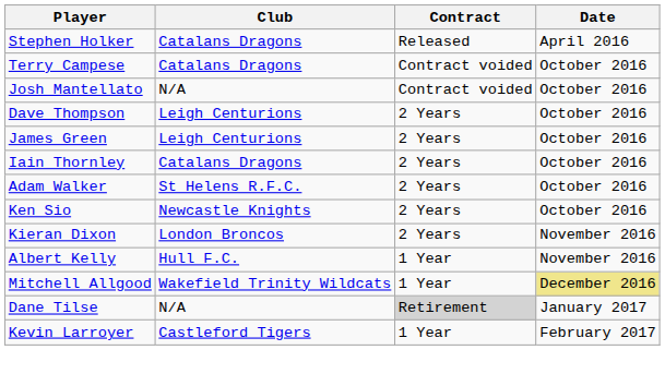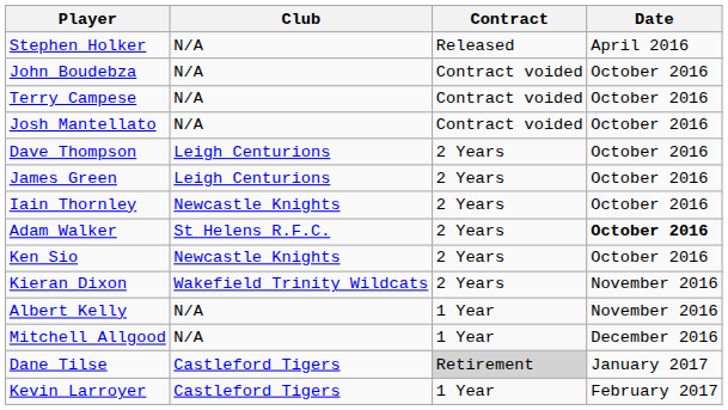Stephen Holker | Club: Catalans Dragons -> N/A
+ row: John Boudebza | N/A | Contract voided | October 2016
Terry Campese | Club: Catalans Dragons -> N/A
Iain Thornley | Club: Catalans Dragons -> Newcastle Knights
Adam Walker | Date: normal -> bold
Kieran Dixon | Club: London Broncos -> Wakefield Trinity Wildcats
Albert Kelly | Club: Hull F.C. -> N/A
Mitchell Allgood | Club: Wakefield Trinity Wildcats -> N/A
Mitchell Allgood | Date: khaki background -> no background
Dane Tilse | Club: N/A -> Castleford Tigers
